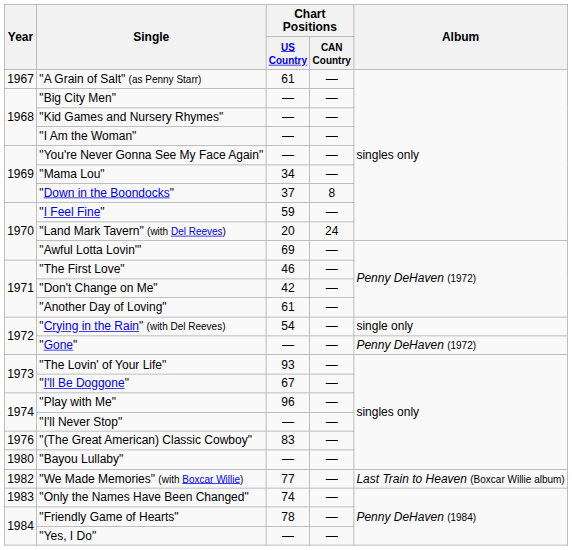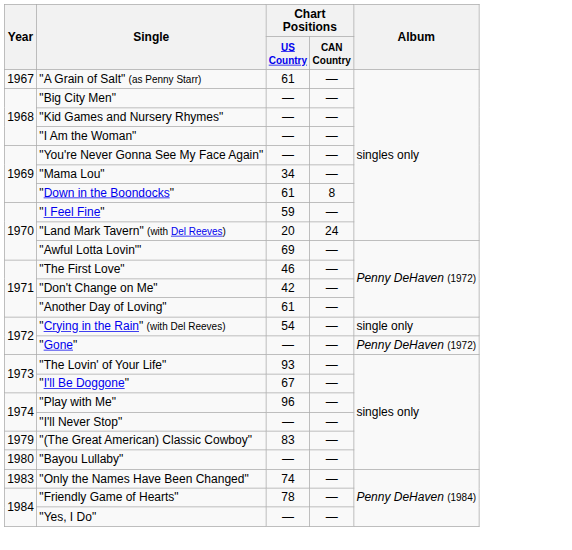"Down in the Boondocks" | Chart Positions / US Country: 37 -> 61
"(The Great American) Classic Cowboy" | Year: 1976 -> 1979
- row: 1982 | "We Made Memories" (with Boxcar Willie) | 77 | — | Last Train to Heaven (Boxcar Willie album)
